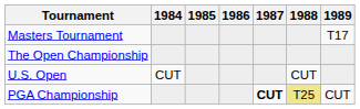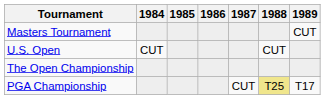Masters Tournament | 1989: T17 -> CUT
rows swapped: U.S. Open <-> The Open Championship
PGA Championship | 1987: bold -> normal
PGA Championship | 1989: CUT -> T17
